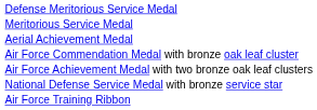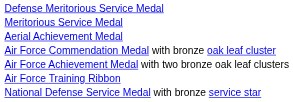rows swapped: National Defense Service Medal with bronze service star <-> Air Force Training Ribbon
